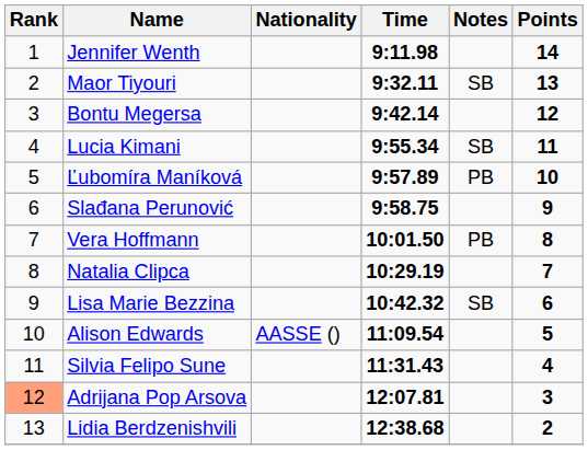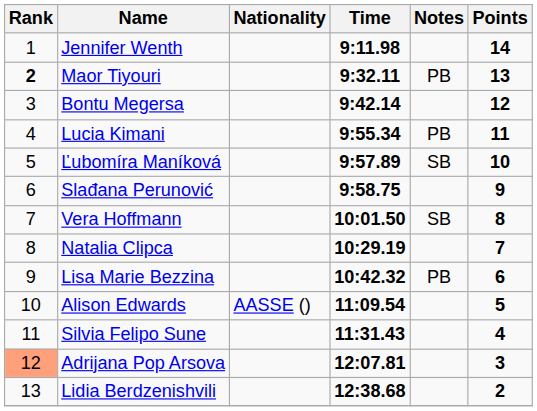Maor Tiyouri | Rank: normal -> bold
Maor Tiyouri | Notes: SB -> PB
Lucia Kimani | Notes: SB -> PB
Ľubomíra Maníková | Notes: PB -> SB
Vera Hoffmann | Notes: PB -> SB
Lisa Marie Bezzina | Notes: SB -> PB
